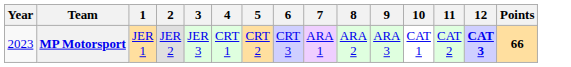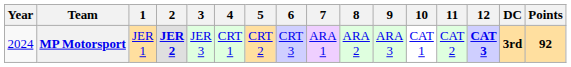+ column: DC | 3rd
MP Motorsport | Year: 2023 -> 2024
MP Motorsport | 2: normal -> bold
MP Motorsport | Points: 66 -> 92
